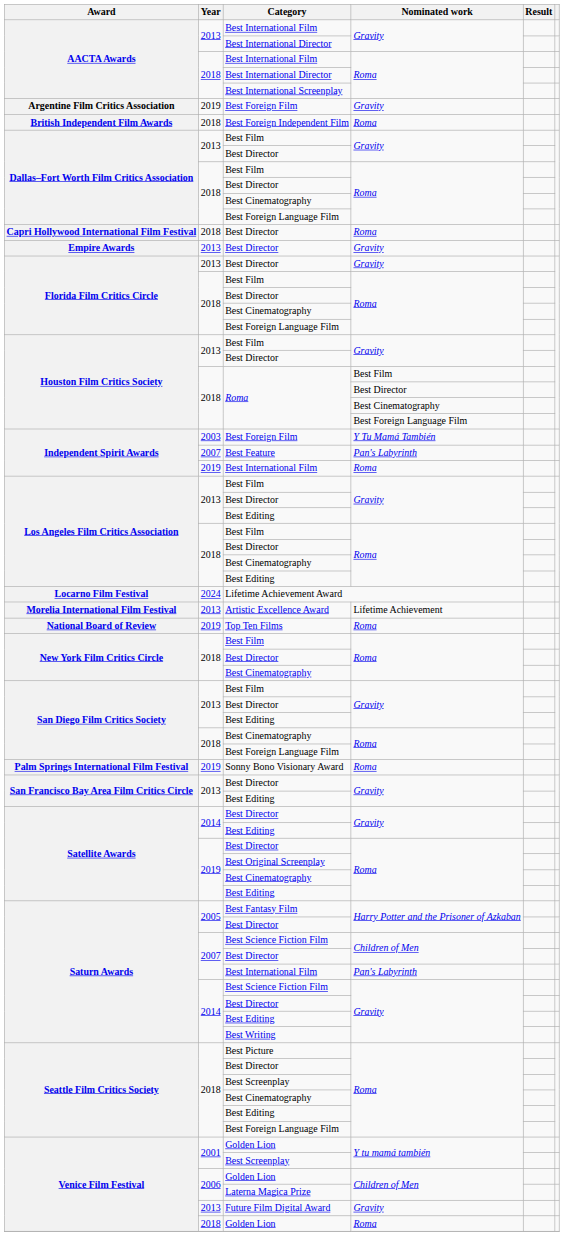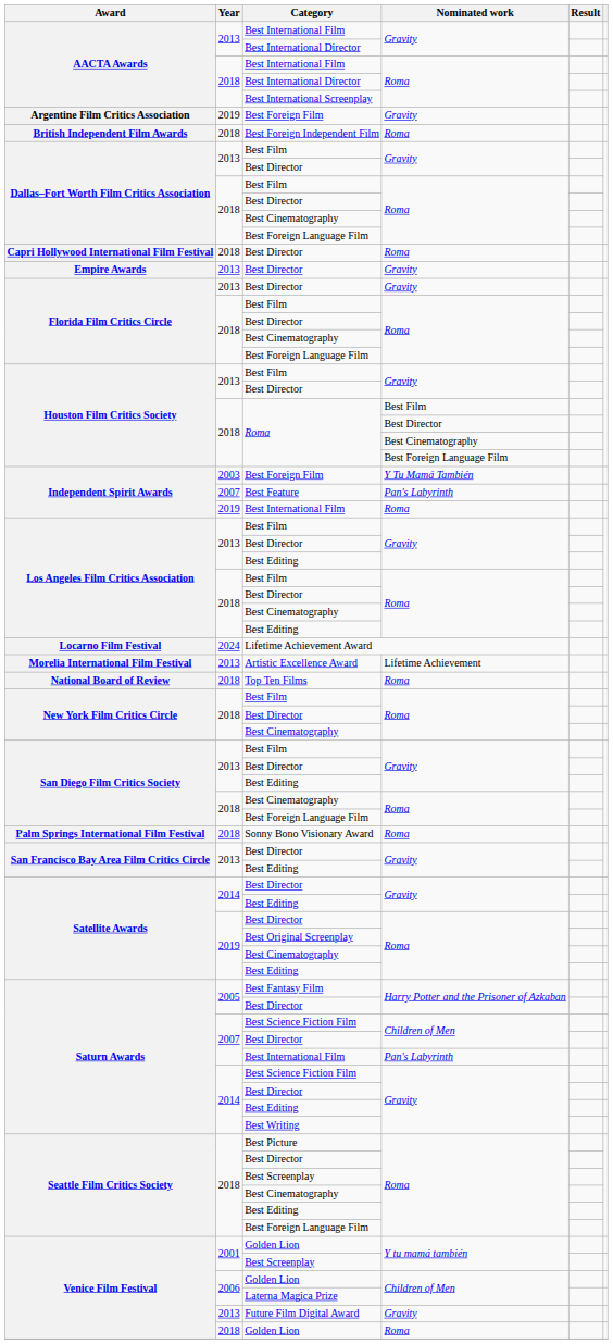Top Ten Films | Year: 2019 -> 2018
Sonny Bono Visionary Award | Year: 2019 -> 2018
